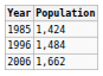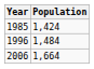2006 | Population: 1,662 -> 1,664
